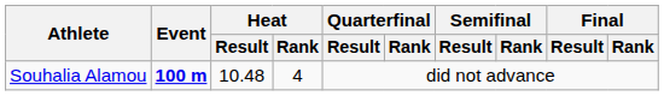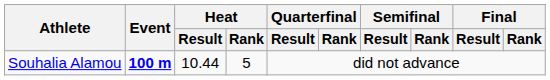Souhalia Alamou | Heat / Result: 10.48 -> 10.44
Souhalia Alamou | Heat / Rank: 4 -> 5
